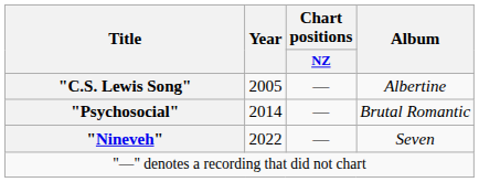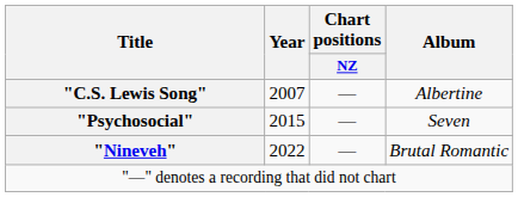"C.S. Lewis Song" | Year: 2005 -> 2007
"Psychosocial" | Year: 2014 -> 2015
"Psychosocial" | Album: Brutal Romantic -> Seven
"Nineveh" | Album: Seven -> Brutal Romantic
